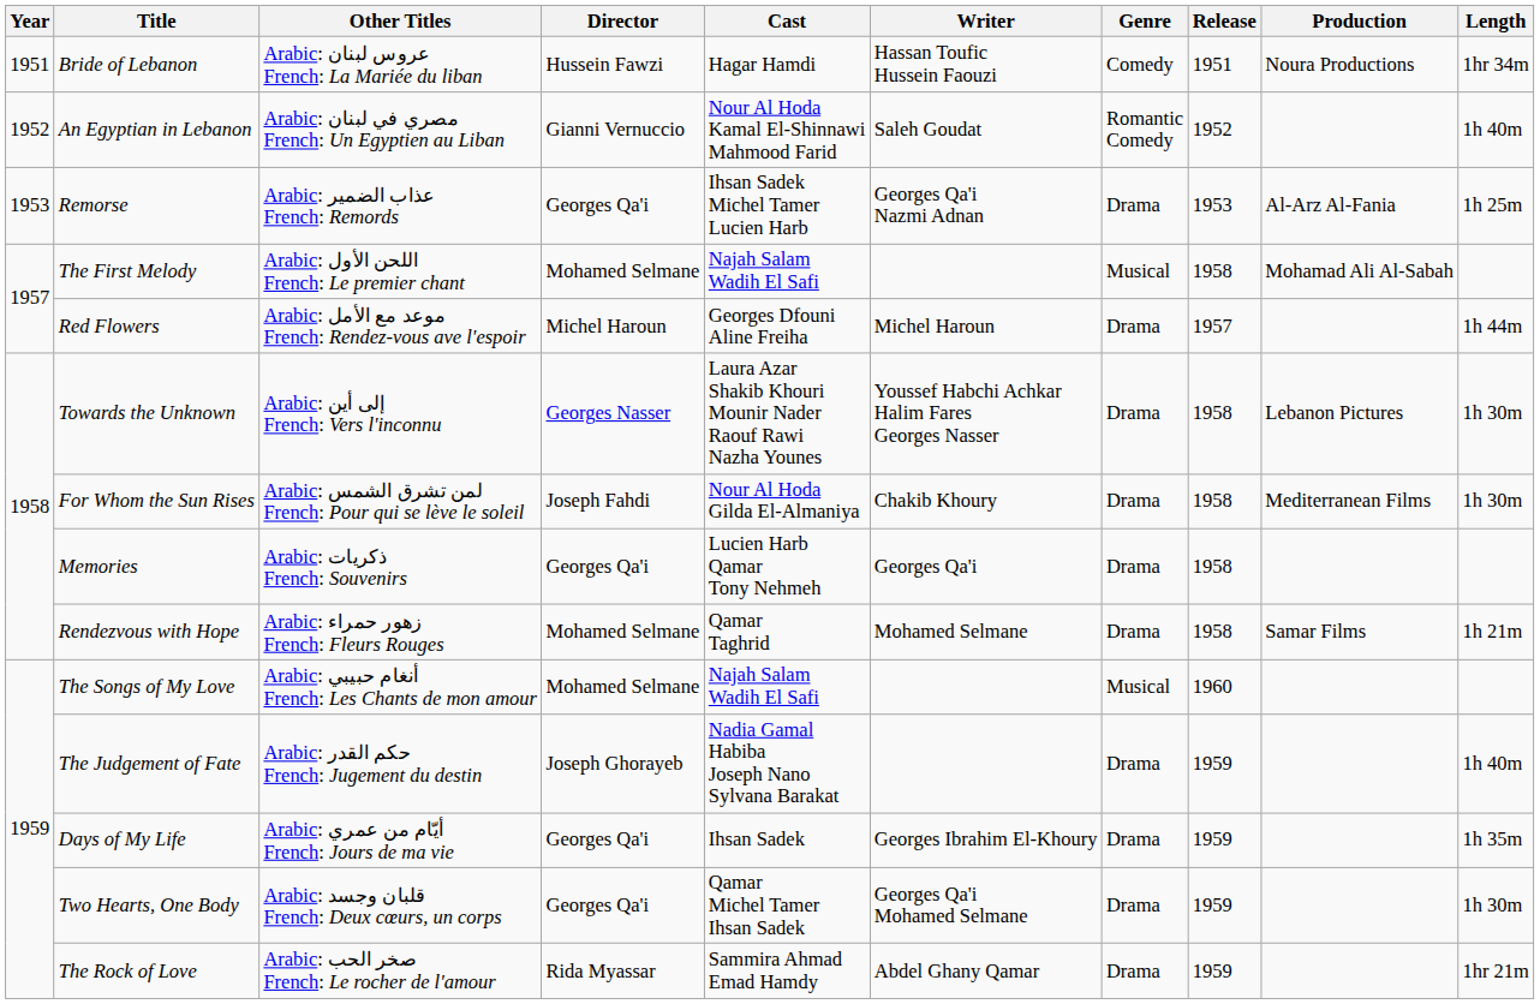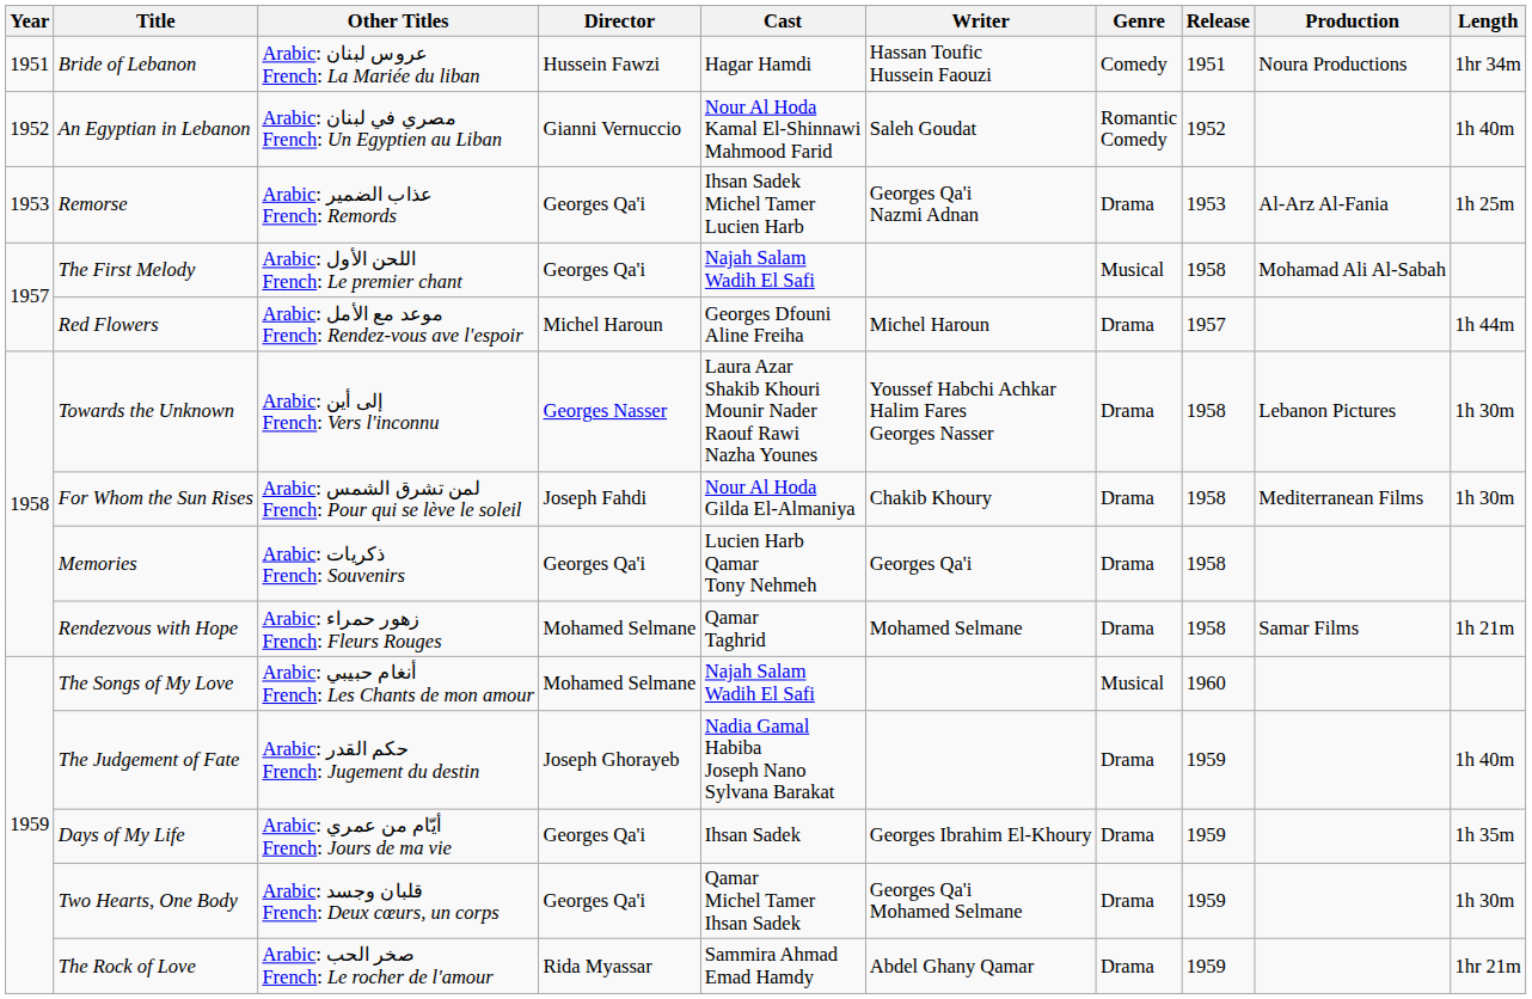The First Melody | Director: Mohamed Selmane -> Georges Qa'i
